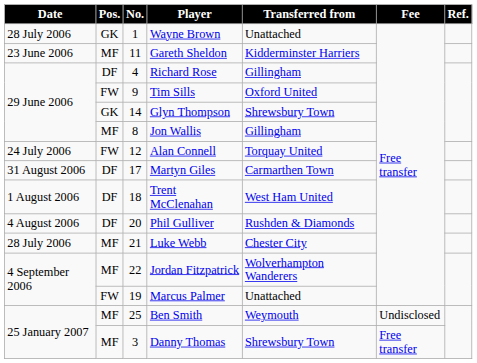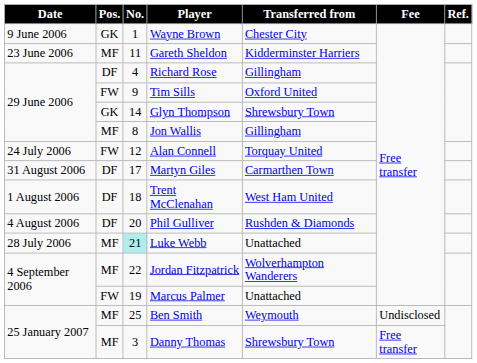Wayne Brown | Date: 28 July 2006 -> 9 June 2006
Wayne Brown | Transferred from: Unattached -> Chester City
Luke Webb | No.: no background -> paleturquoise background
Luke Webb | Transferred from: Chester City -> Unattached
